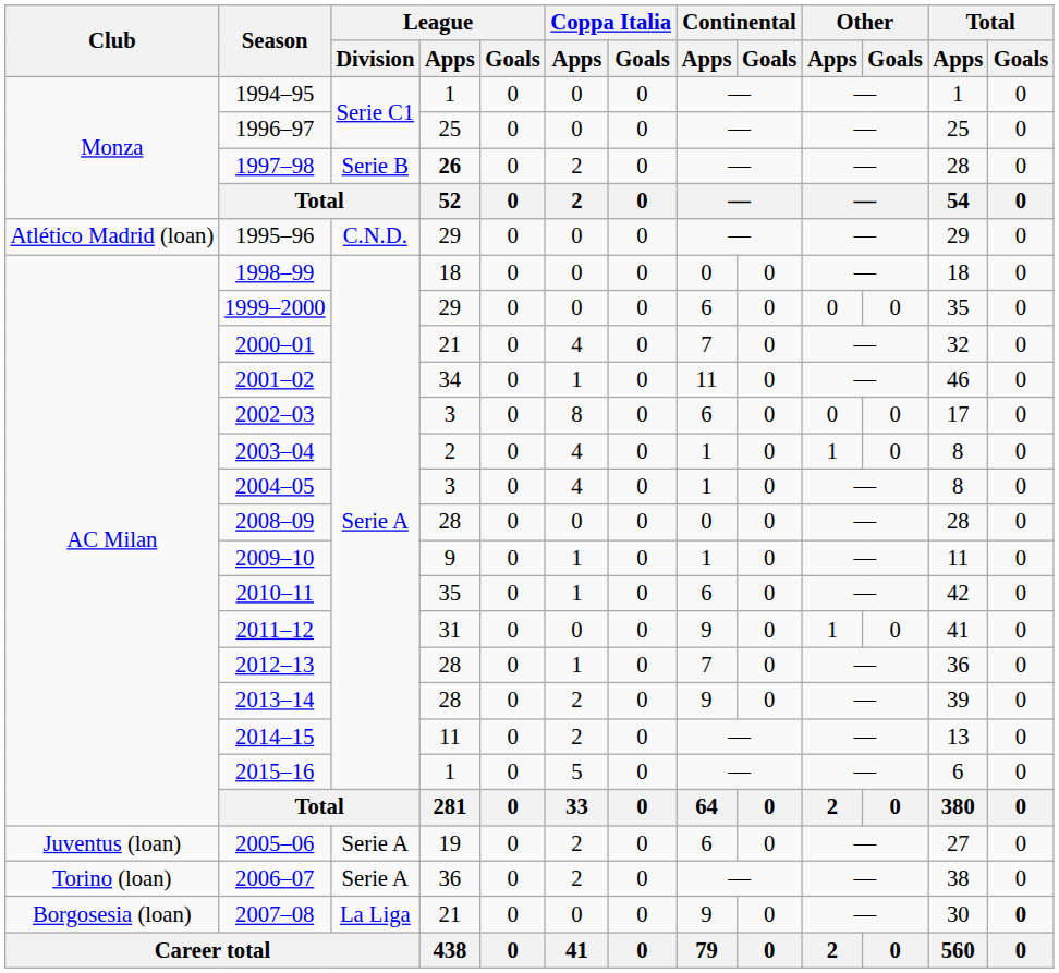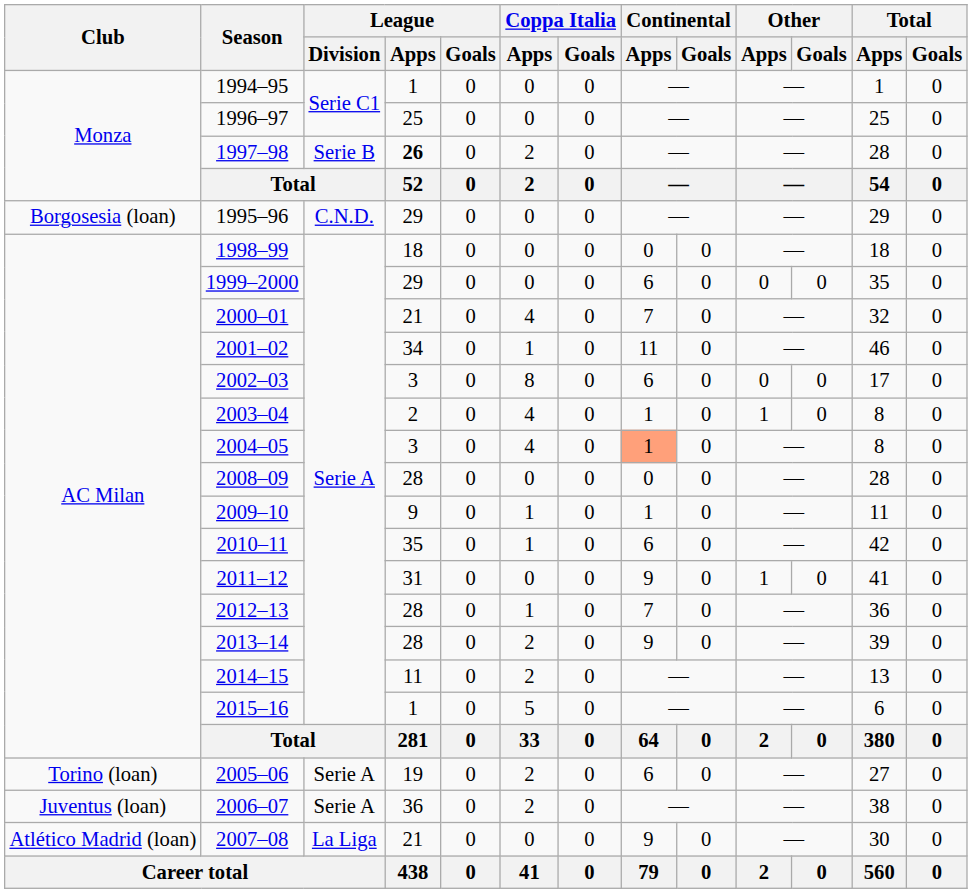1995–96 | Club: Atlético Madrid (loan) -> Borgosesia (loan)
2004–05 | Continental / Apps: no background -> lightsalmon background
2005–06 | Club: Juventus (loan) -> Torino (loan)
2006–07 | Club: Torino (loan) -> Juventus (loan)
2007–08 | Club: Borgosesia (loan) -> Atlético Madrid (loan)
2007–08 | Total / Goals: bold -> normal
